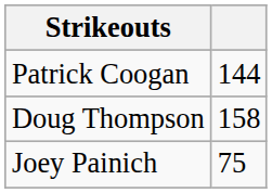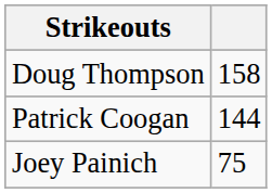rows swapped: Doug Thompson <-> Patrick Coogan
